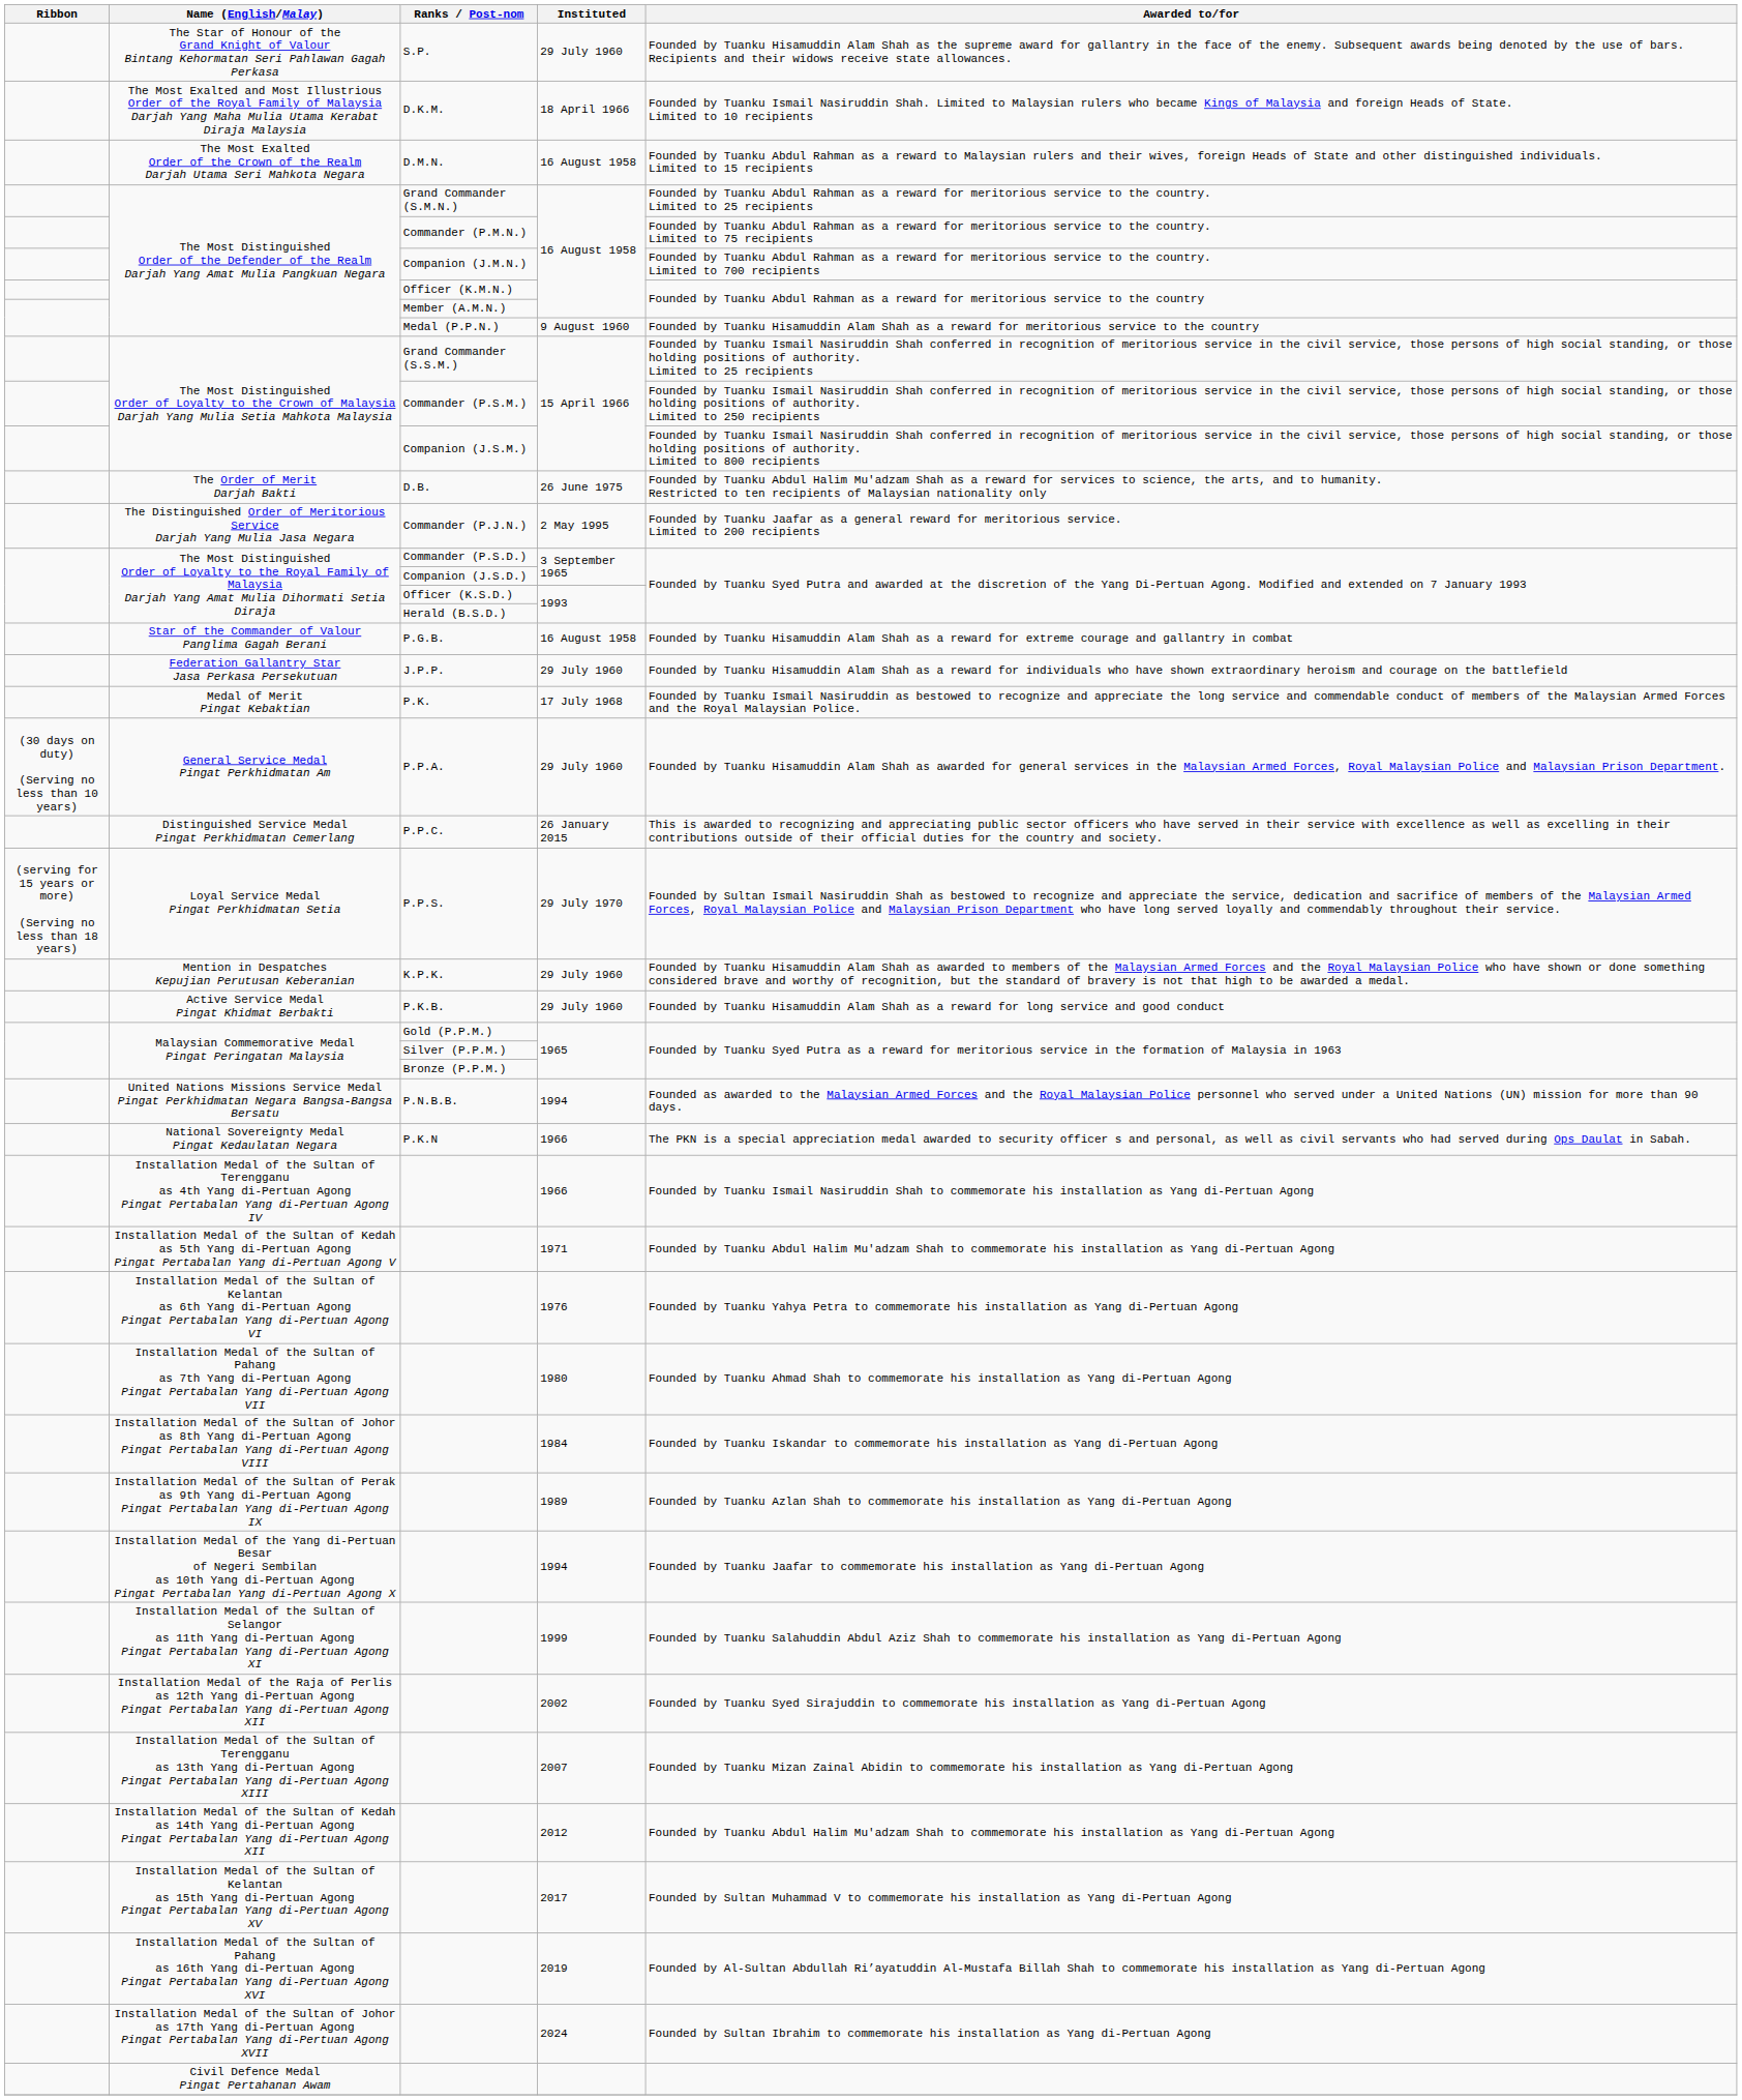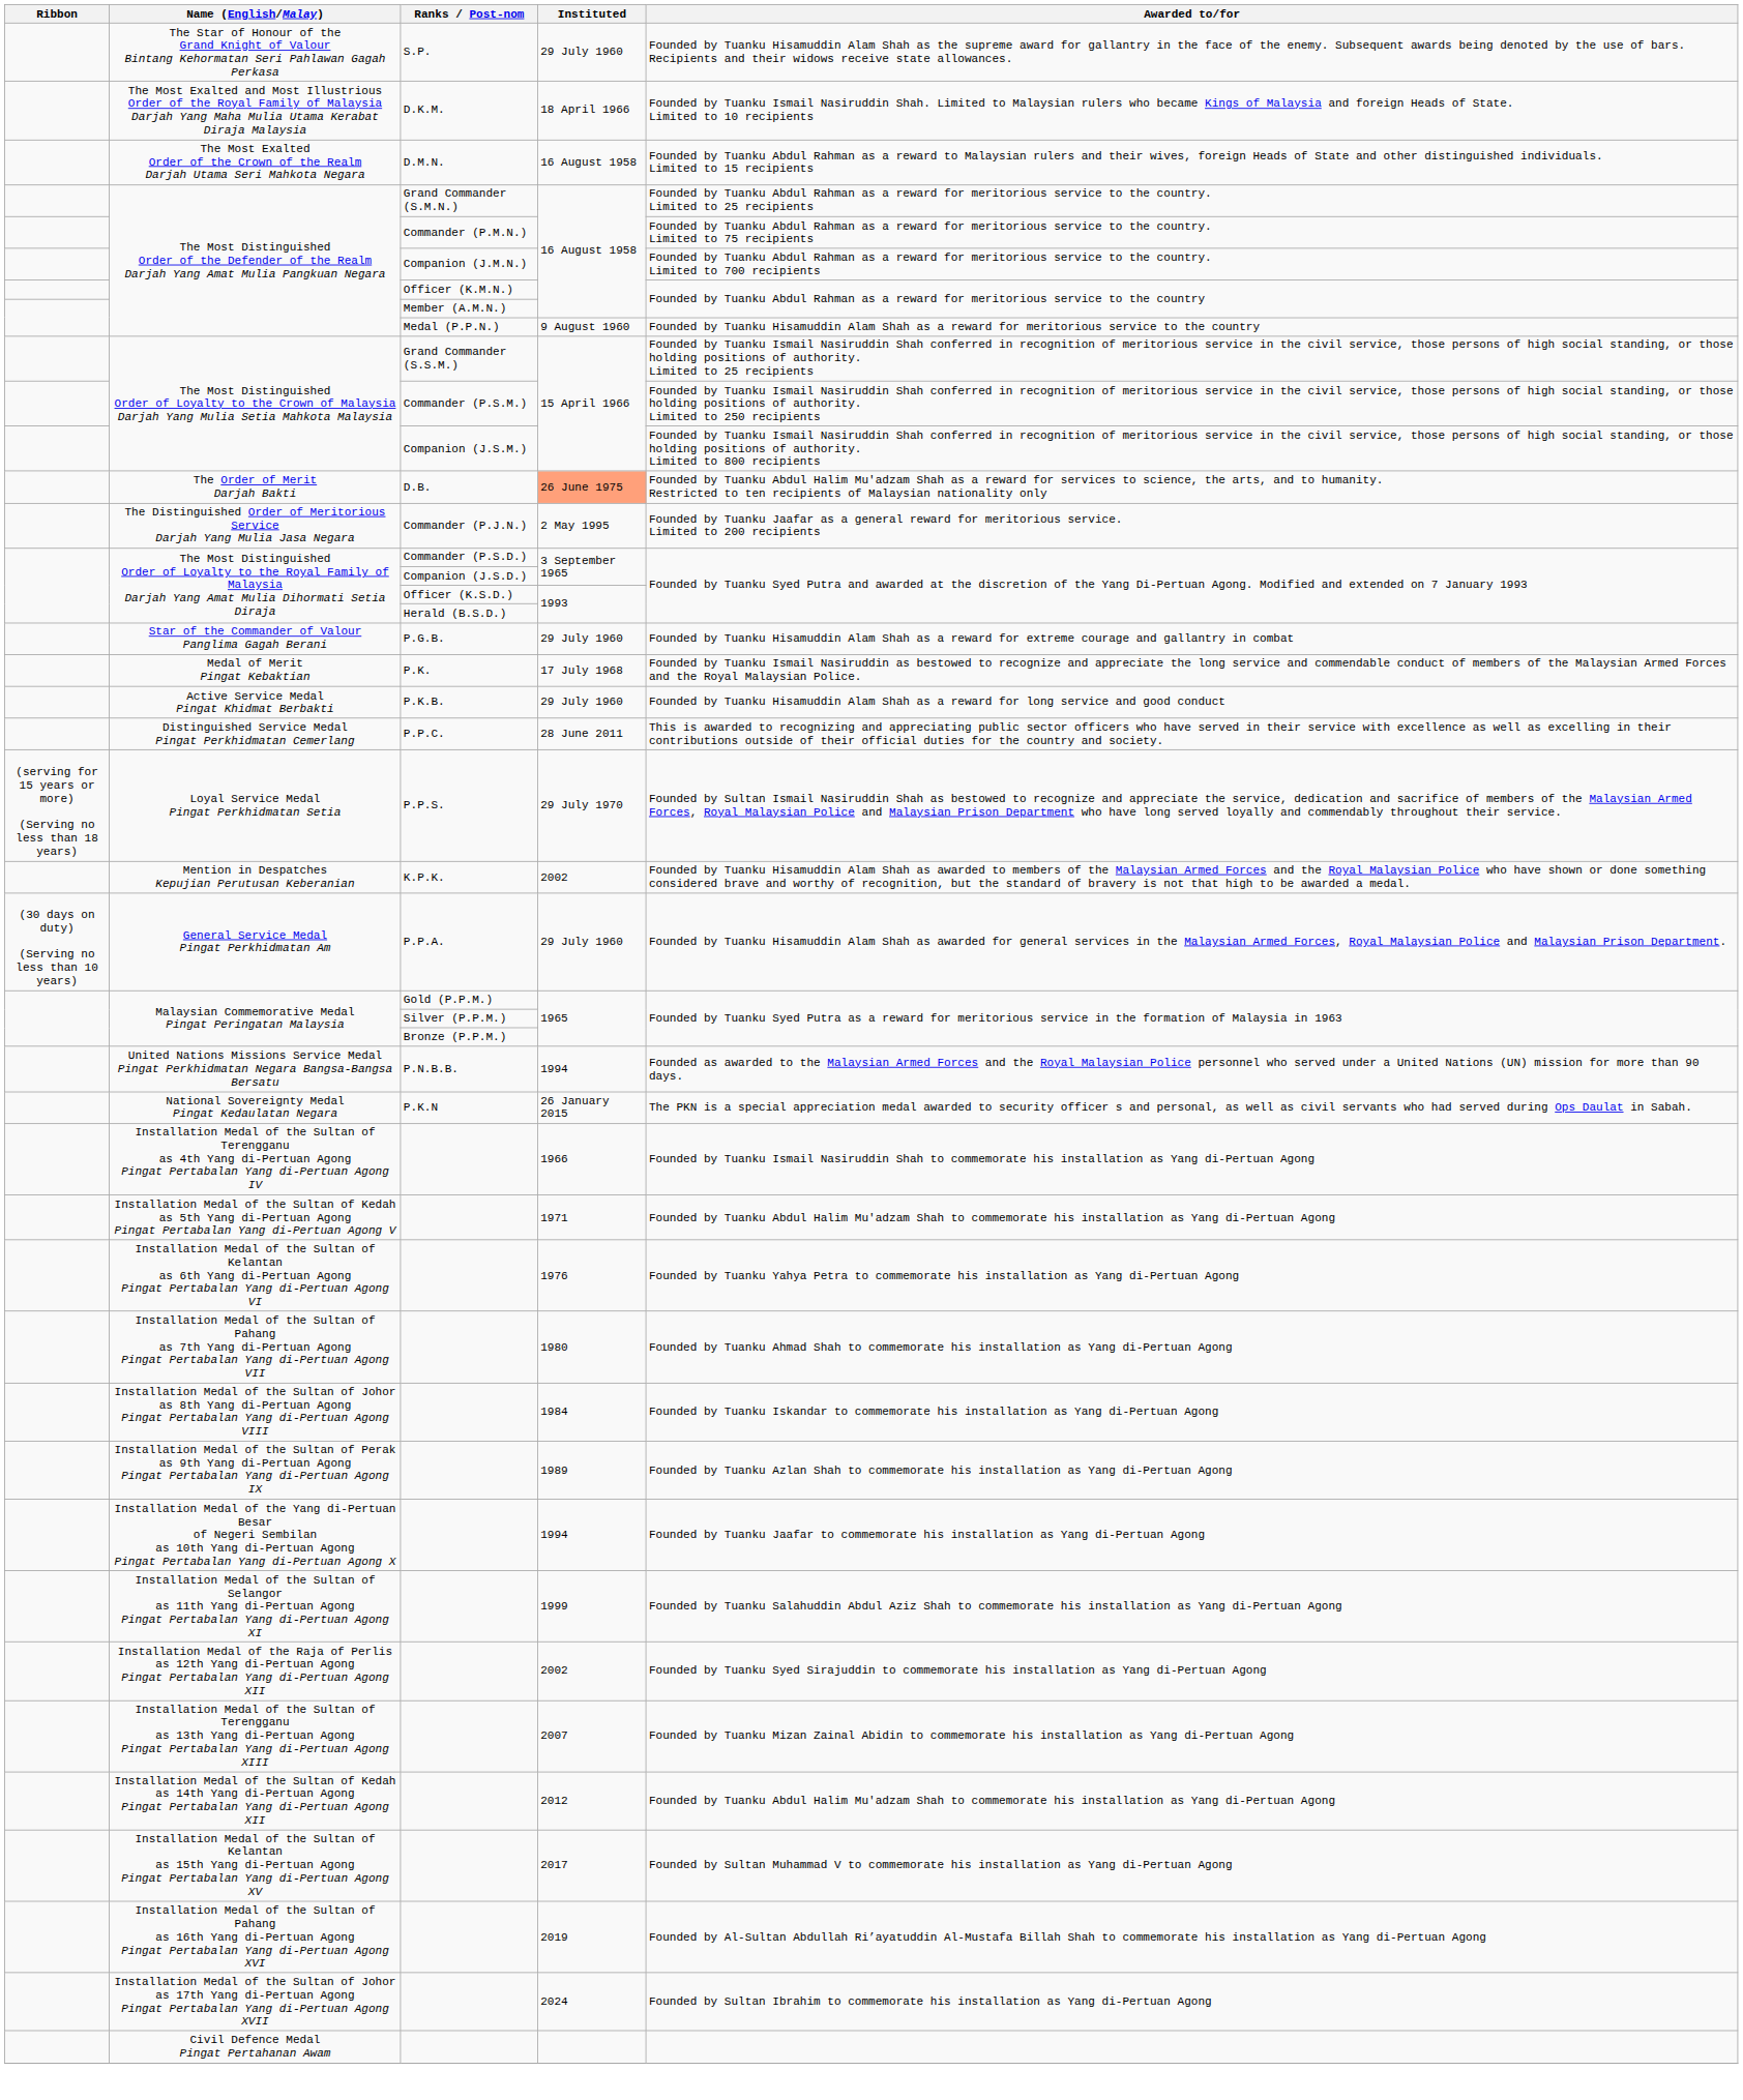The Order of Merit Darjah Bakti | Instituted: no background -> lightsalmon background
Star of the Commander of Valour Panglima Gagah Berani | Instituted: 16 August 1958 -> 29 July 1960
- row: Federation Gallantry Star Jasa Perkasa Persekutuan | J.P.P. | 29 July 1960 | Founded by Tuanku Hisamuddin Alam Shah as a reward for individuals who have shown extraordinary heroism and courage on the battlefield
rows swapped: Active Service Medal Pingat Khidmat Berbakti <-> General Service Medal Pingat Perkhidmatan Am
Distinguished Service Medal Pingat Perkhidmatan Cemerlang | Instituted: 26 January 2015 -> 28 June 2011
Mention in Despatches Kepujian Perutusan Keberanian | Instituted: 29 July 1960 -> 2002
National Sovereignty Medal Pingat Kedaulatan Negara | Instituted: 1966 -> 26 January 2015
